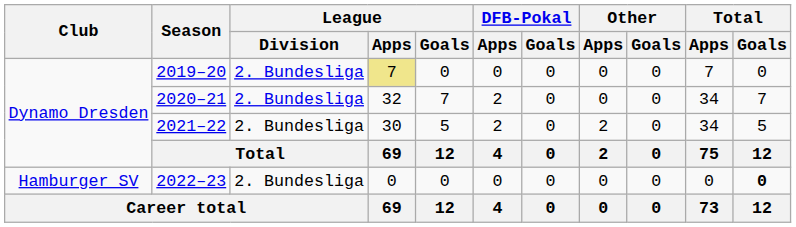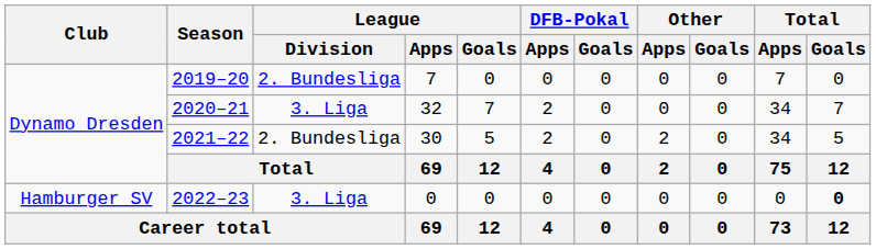2019–20 | League / Apps: khaki background -> no background
2020–21 | League / Division: 2. Bundesliga -> 3. Liga
2022–23 | League / Division: 2. Bundesliga -> 3. Liga
